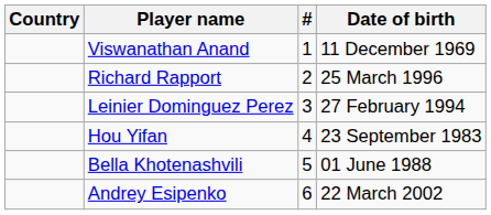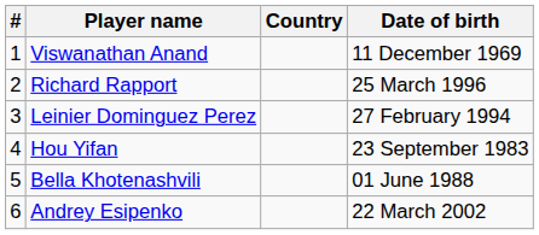columns swapped: # <-> Country
